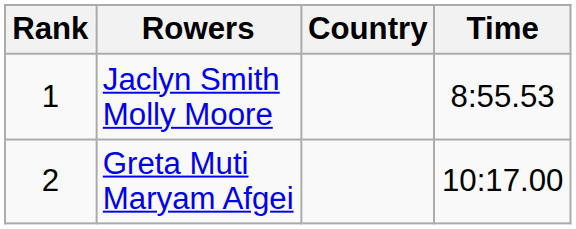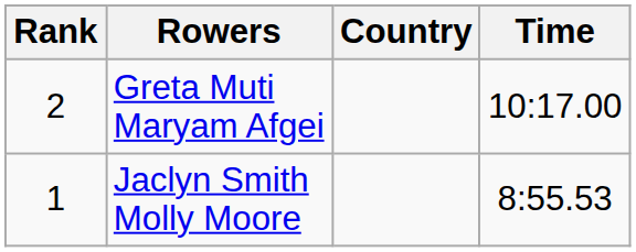rows swapped: Jaclyn Smith Molly Moore <-> Greta Muti Maryam Afgei
